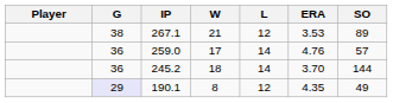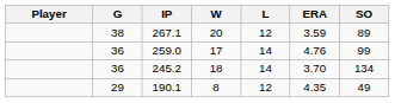267.1 | W: 21 -> 20
267.1 | ERA: 3.53 -> 3.59
259.0 | SO: 57 -> 99
245.2 | SO: 144 -> 134
190.1 | G: lavender background -> no background
